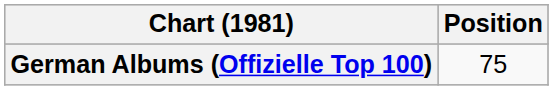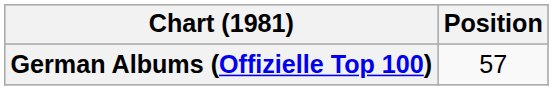German Albums (Offizielle Top 100) | Position: 75 -> 57
